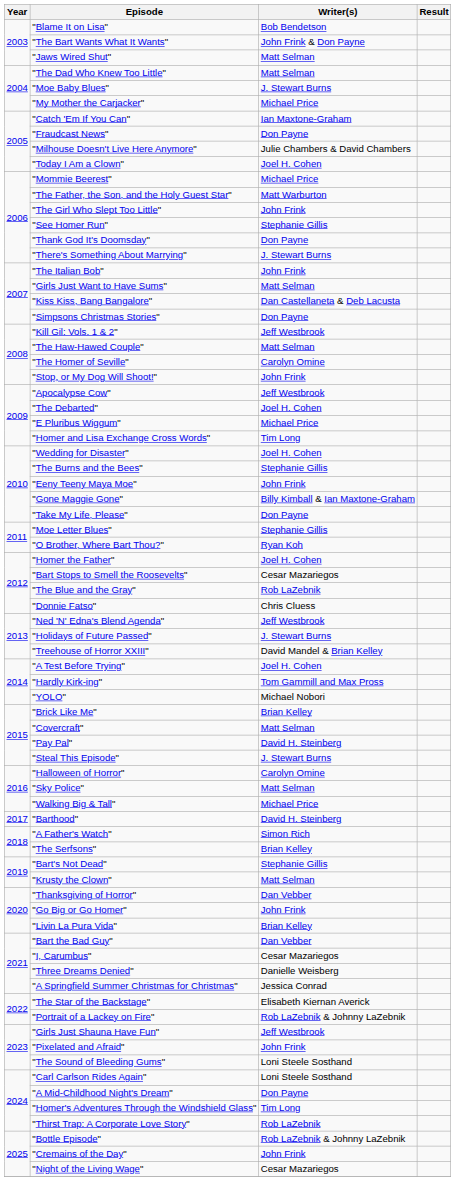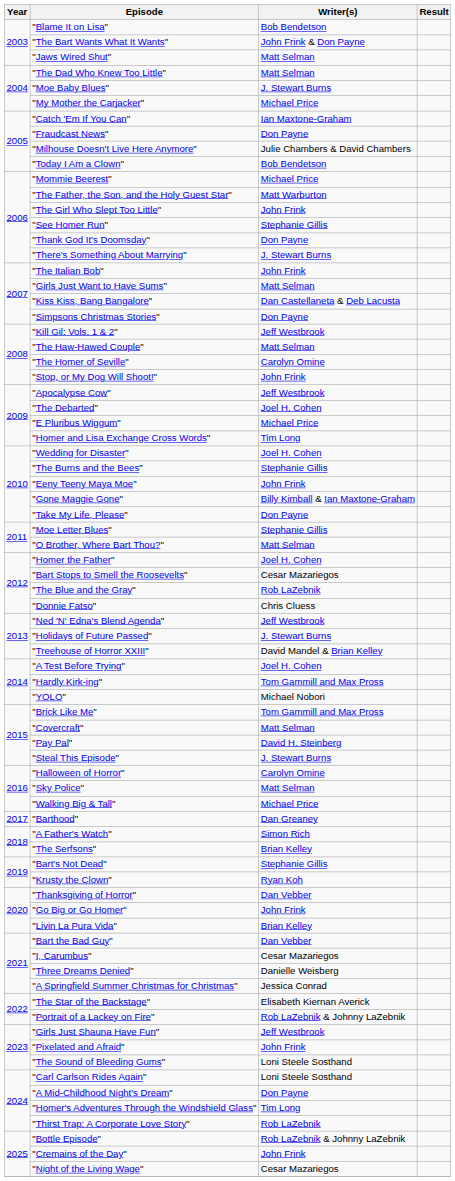"Today I Am a Clown" | Writer(s): Joel H. Cohen -> Bob Bendetson
"O Brother, Where Bart Thou?" | Writer(s): Ryan Koh -> Matt Selman
"Brick Like Me" | Writer(s): Brian Kelley -> Tom Gammill and Max Pross
"Barthood" | Writer(s): David H. Steinberg -> Dan Greaney
"Krusty the Clown" | Writer(s): Matt Selman -> Ryan Koh
